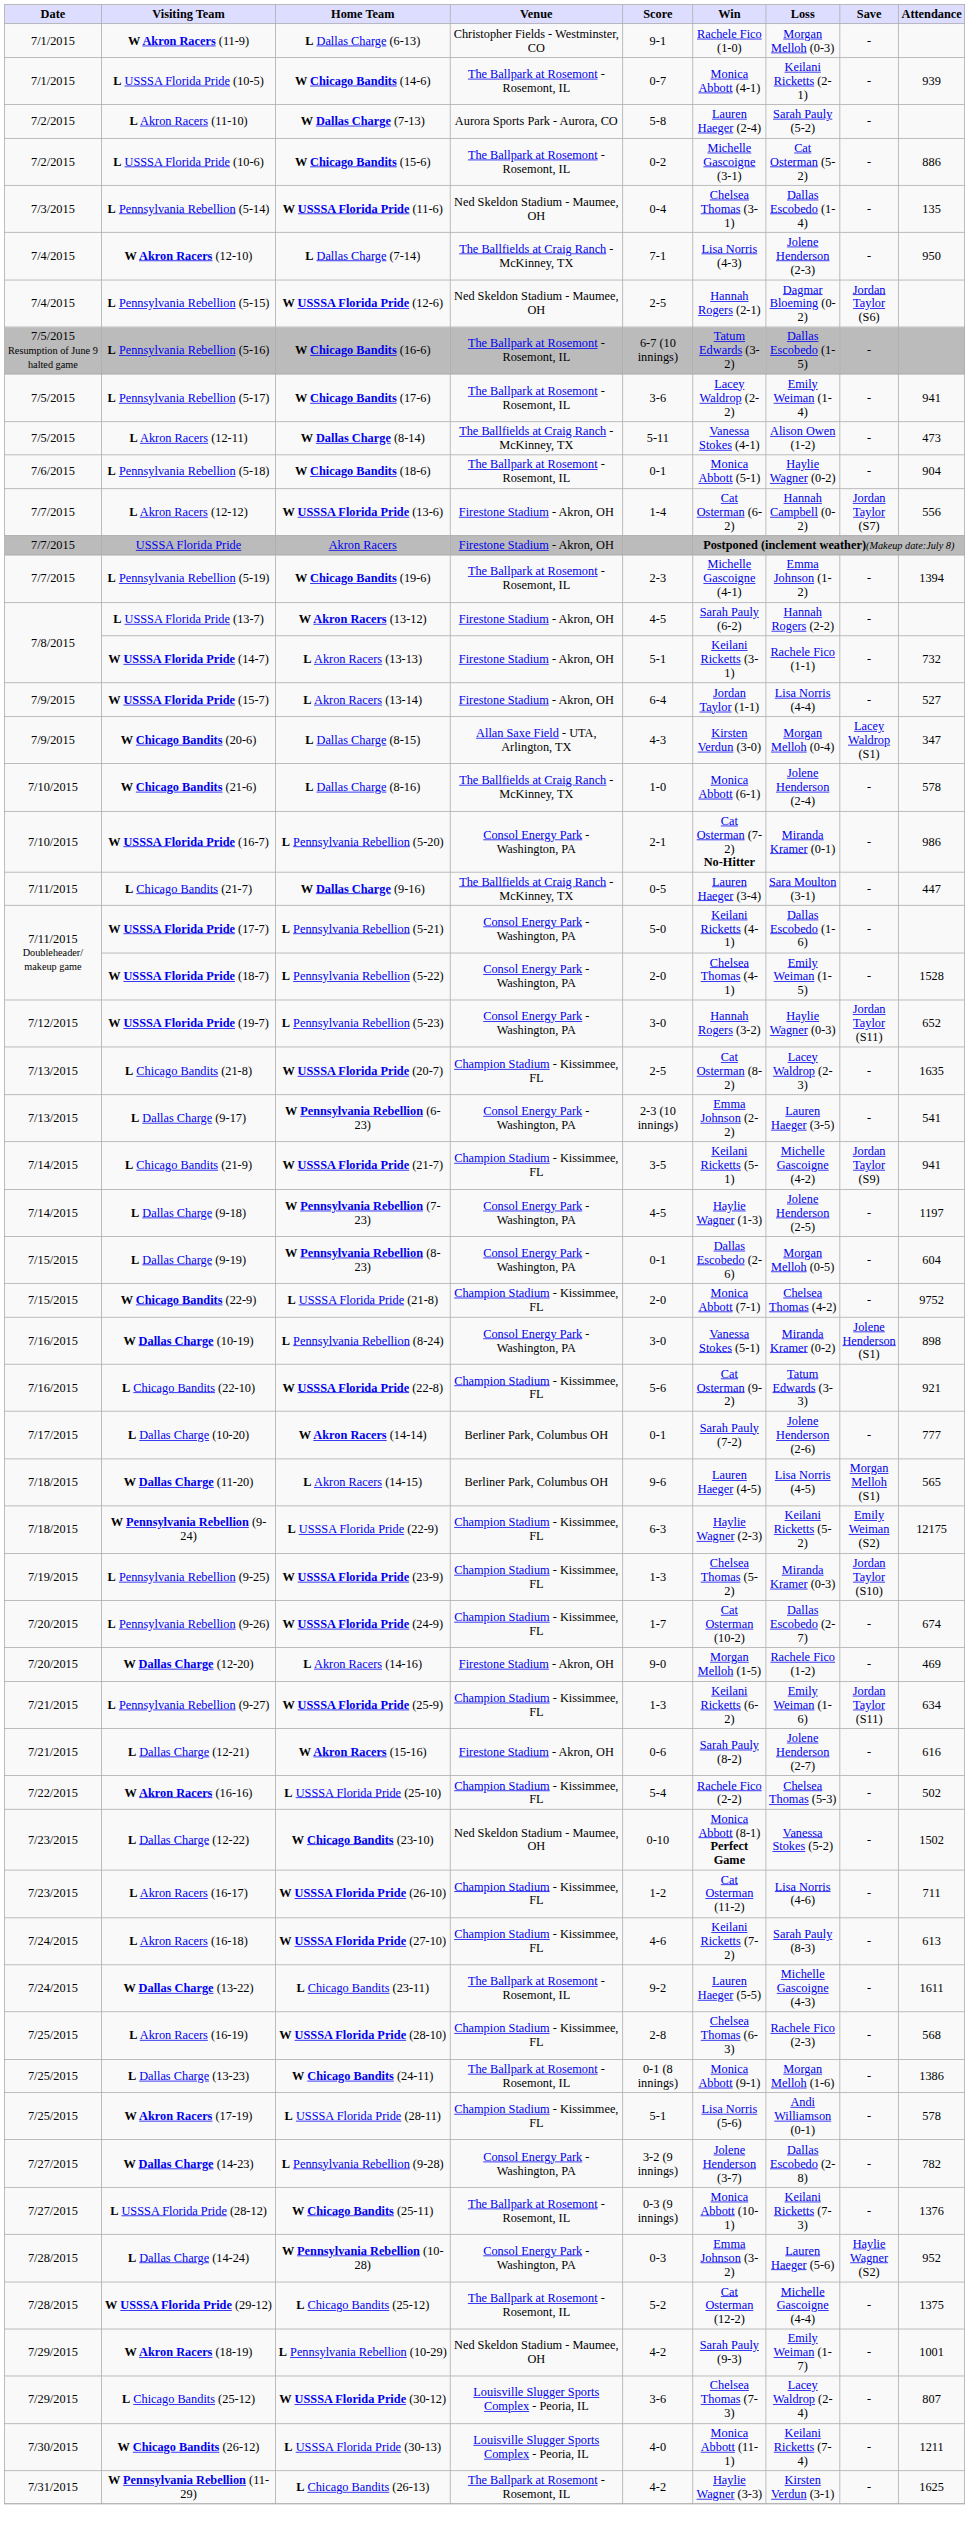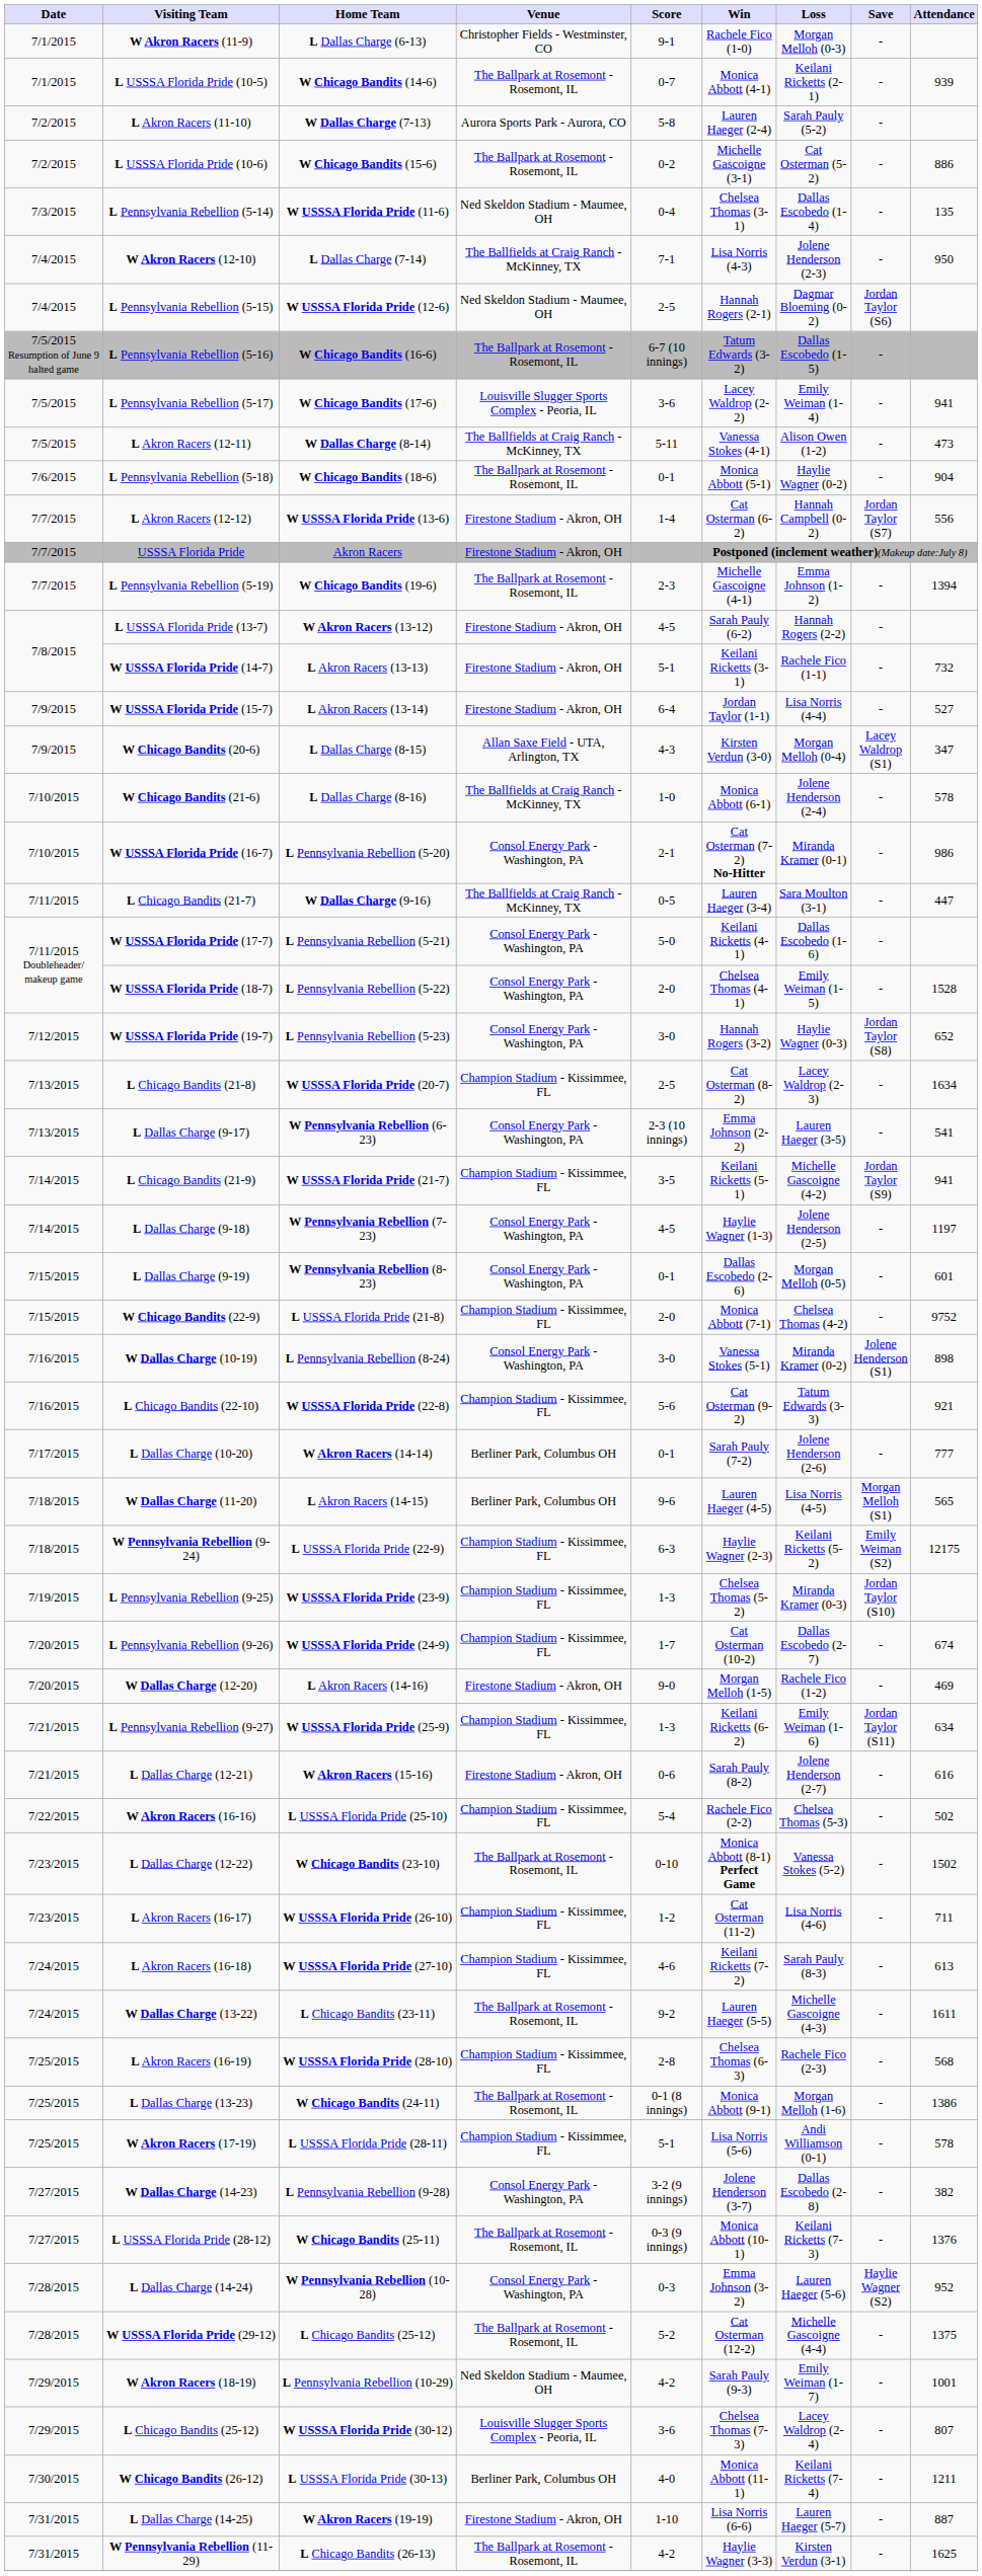L Pennsylvania Rebellion (5-17) | Venue: The Ballpark at Rosemont - Rosemont, IL -> Louisville Slugger Sports Complex - Peoria, IL
W USSSA Florida Pride (19-7) | Save: Jordan Taylor (S11) -> Jordan Taylor (S8)
L Chicago Bandits (21-8) | Attendance: 1635 -> 1634
L Dallas Charge (9-19) | Attendance: 604 -> 601
L Dallas Charge (12-22) | Venue: Ned Skeldon Stadium - Maumee, OH -> The Ballpark at Rosemont - Rosemont, IL
W Dallas Charge (14-23) | Attendance: 782 -> 382
W Chicago Bandits (26-12) | Venue: Louisville Slugger Sports Complex - Peoria, IL -> Berliner Park, Columbus OH
+ row: 7/31/2015 | L Dallas Charge (14-25) | W Akron Racers (19-19) | Firestone Stadium - Akron, OH | 1-10 | Lisa Norris (6-6) | Lauren Haeger (5-7) | - | 887
